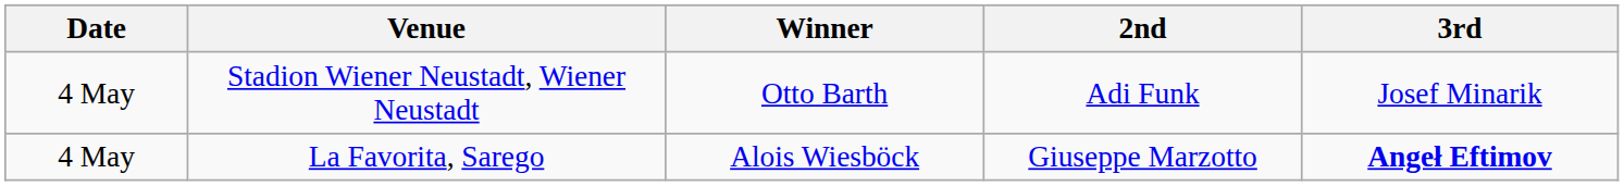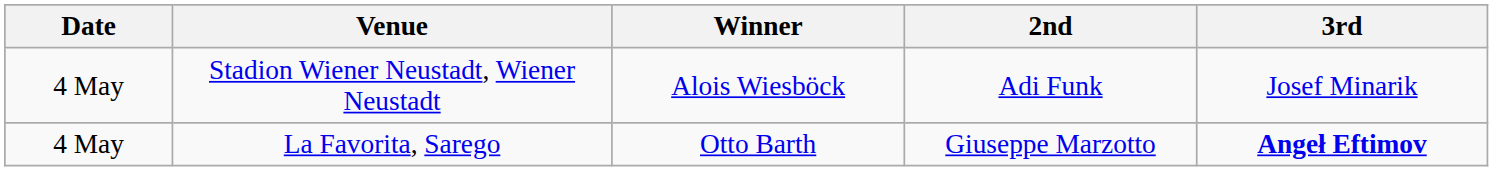Stadion Wiener Neustadt, Wiener Neustadt | Winner: Otto Barth -> Alois Wiesböck
La Favorita, Sarego | Winner: Alois Wiesböck -> Otto Barth
